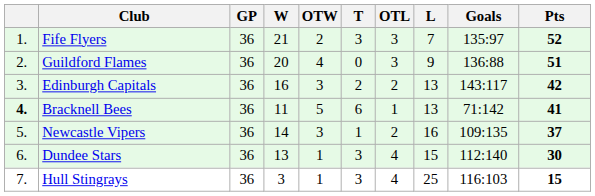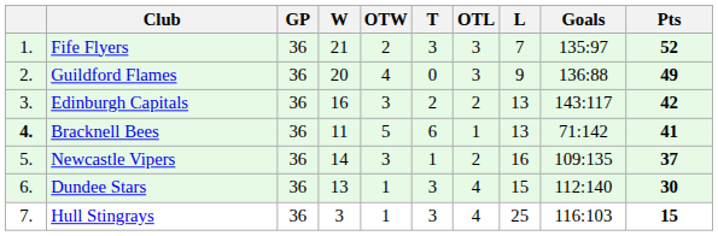Guildford Flames | Pts: 51 -> 49
